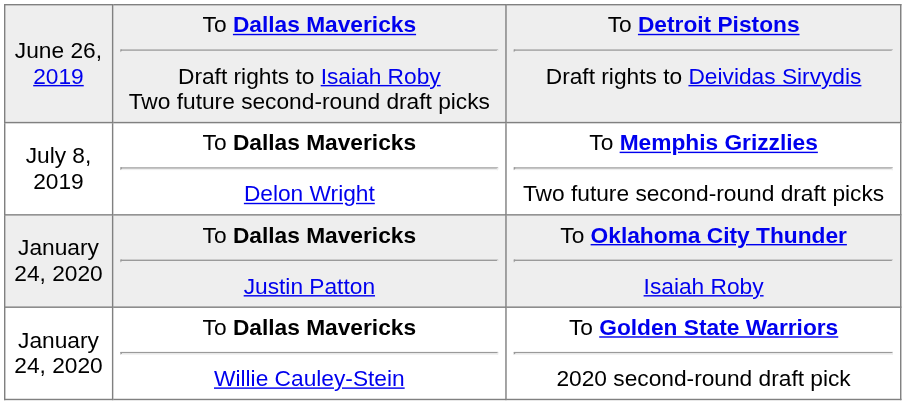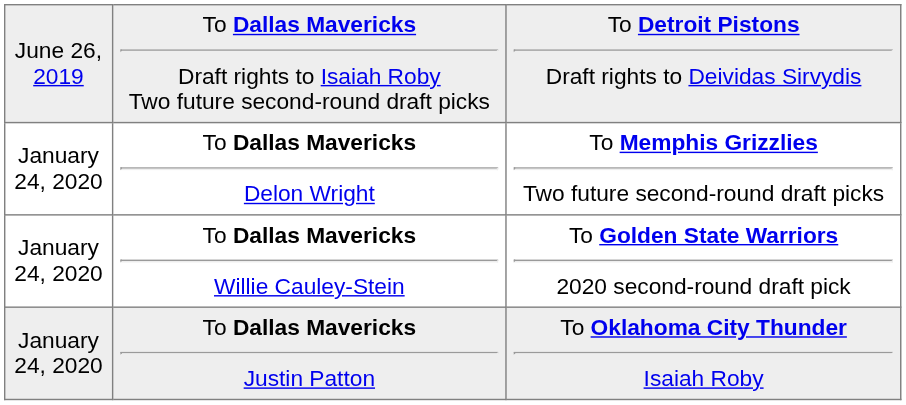To Dallas Mavericks Delon Wright | column 1: July 8, 2019 -> January 24, 2020
rows swapped: To Dallas Mavericks Justin Patton <-> To Dallas Mavericks Willie Cauley-Stein
